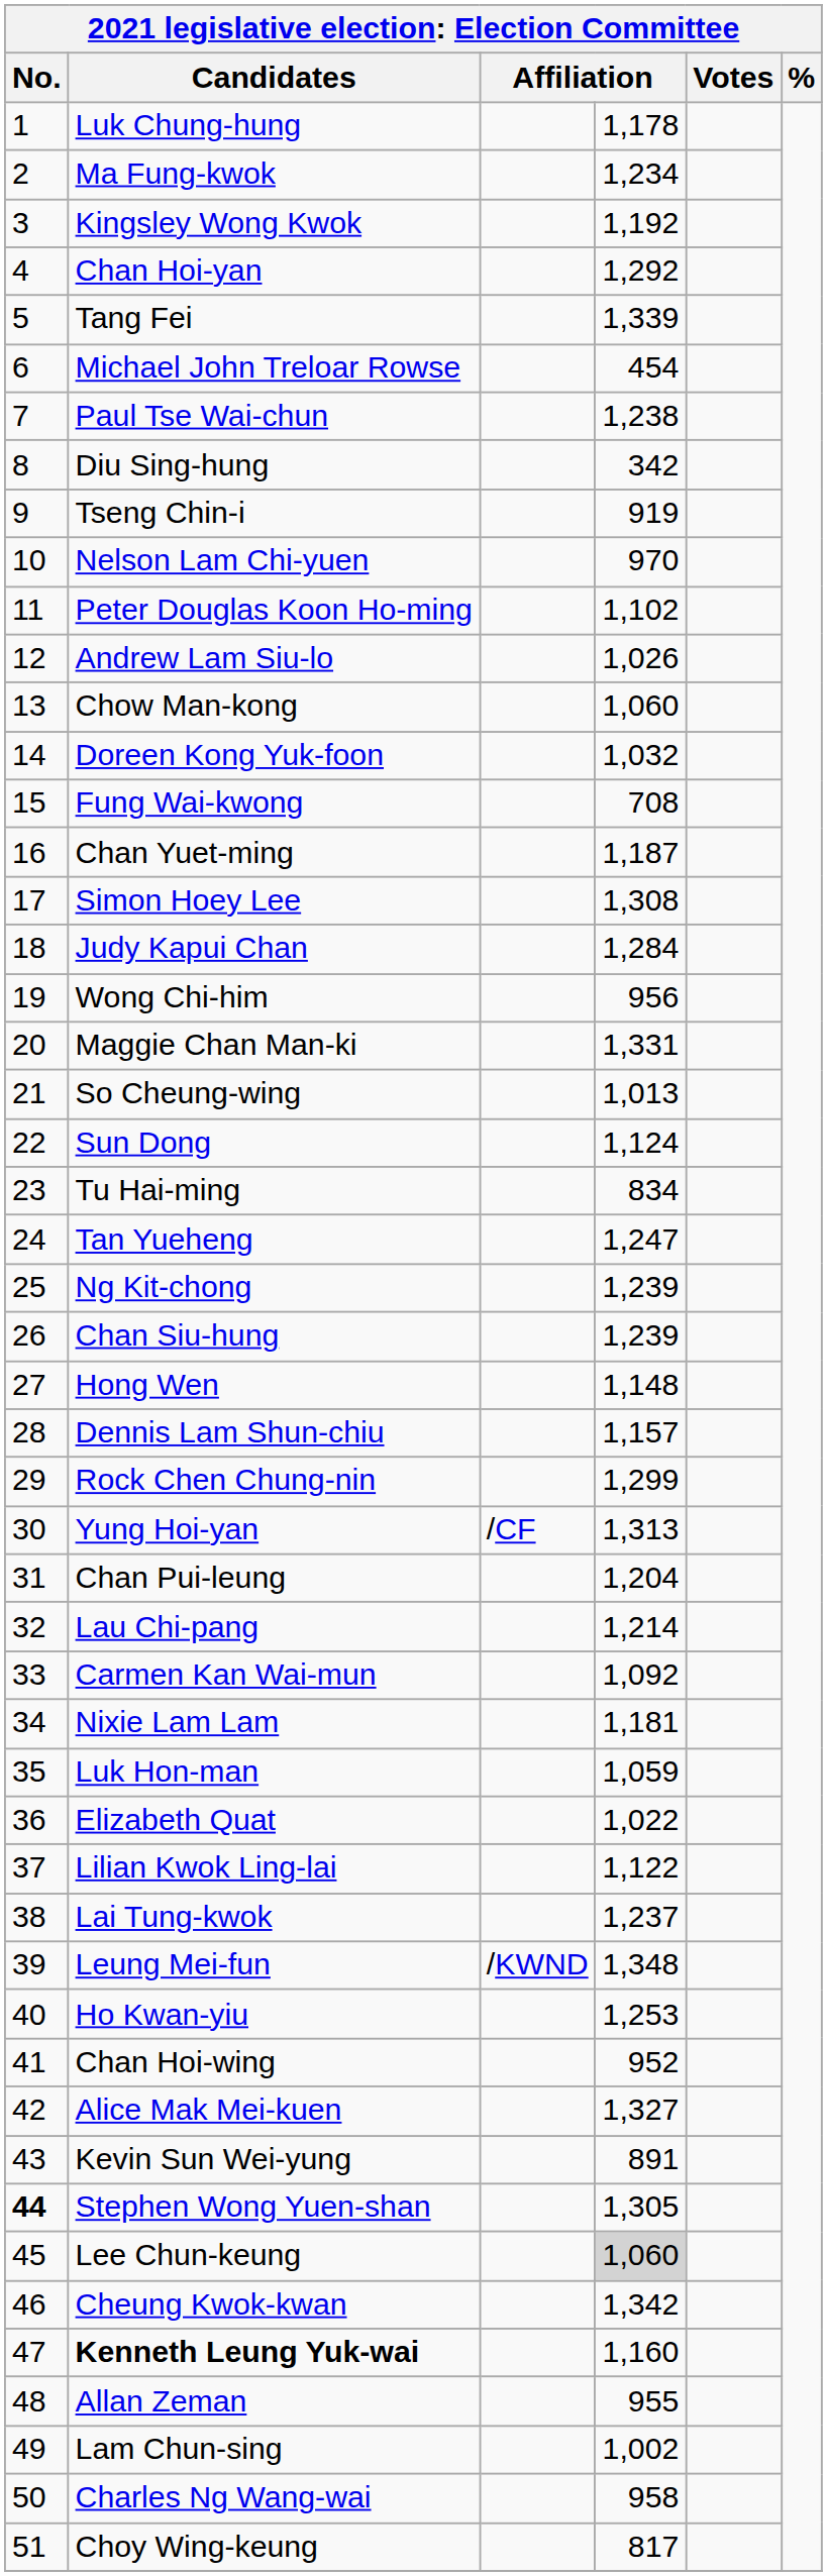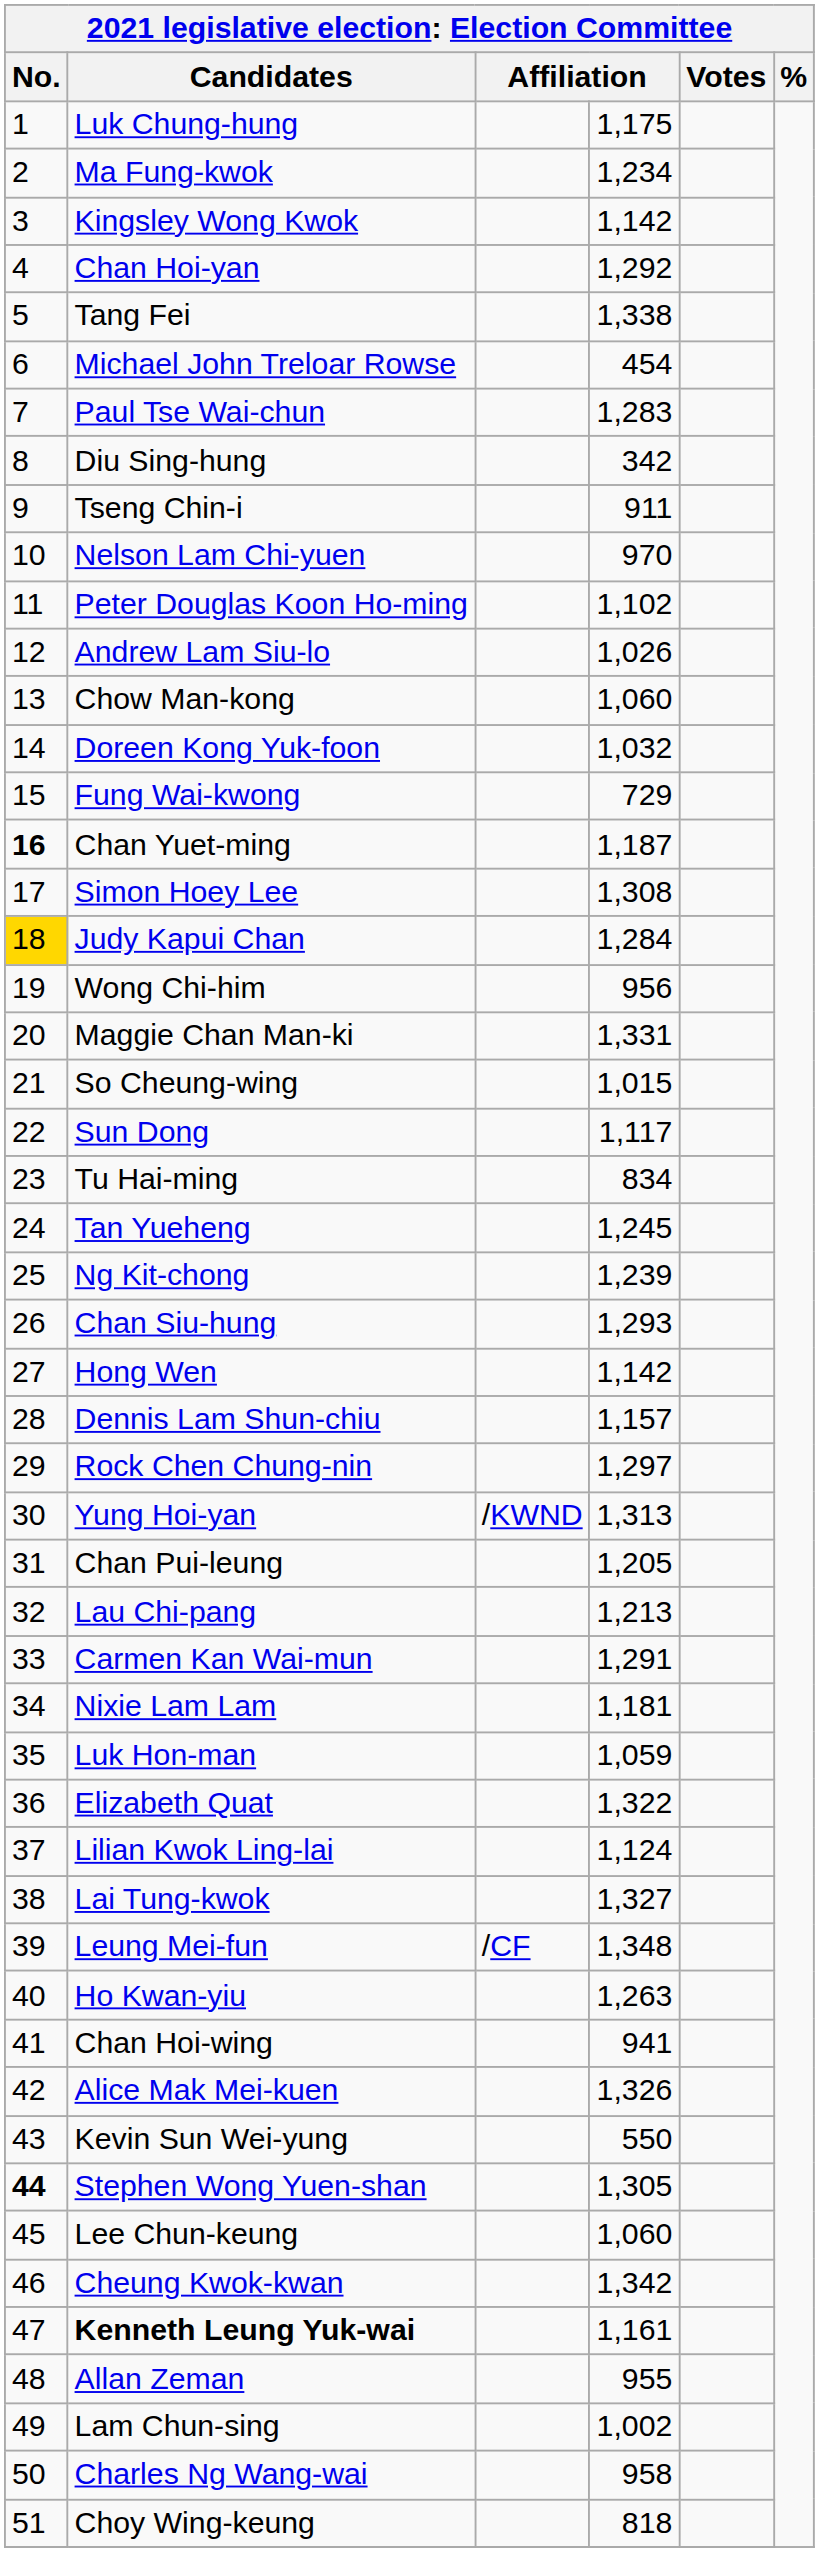Luk Chung-hung | column 4: 1,178 -> 1,175
Kingsley Wong Kwok | column 4: 1,192 -> 1,142
Tang Fei | column 4: 1,339 -> 1,338
Paul Tse Wai-chun | column 4: 1,238 -> 1,283
Tseng Chin-i | column 4: 919 -> 911
Fung Wai-kwong | column 4: 708 -> 729
Chan Yuet-ming | No.: normal -> bold
Judy Kapui Chan | No.: no background -> gold background
So Cheung-wing | column 4: 1,013 -> 1,015
Sun Dong | column 4: 1,124 -> 1,117
Tan Yueheng | column 4: 1,247 -> 1,245
Chan Siu-hung | column 4: 1,239 -> 1,293
Hong Wen | column 4: 1,148 -> 1,142
Rock Chen Chung-nin | column 4: 1,299 -> 1,297
Yung Hoi-yan | column 3: /CF -> /KWND
Chan Pui-leung | column 4: 1,204 -> 1,205
Lau Chi-pang | column 4: 1,214 -> 1,213
Carmen Kan Wai-mun | column 4: 1,092 -> 1,291
Elizabeth Quat | column 4: 1,022 -> 1,322
Lilian Kwok Ling-lai | column 4: 1,122 -> 1,124
Lai Tung-kwok | column 4: 1,237 -> 1,327
Leung Mei-fun | column 3: /KWND -> /CF
Ho Kwan-yiu | column 4: 1,253 -> 1,263
Chan Hoi-wing | column 4: 952 -> 941
Alice Mak Mei-kuen | column 4: 1,327 -> 1,326
Kevin Sun Wei-yung | column 4: 891 -> 550
Lee Chun-keung | column 4: lightgrey background -> no background
Kenneth Leung Yuk-wai | column 4: 1,160 -> 1,161
Choy Wing-keung | column 4: 817 -> 818
